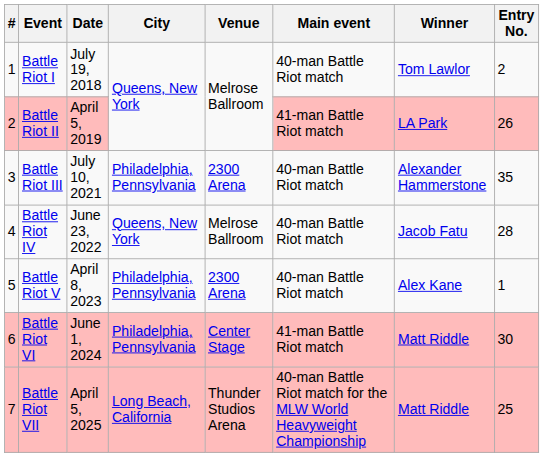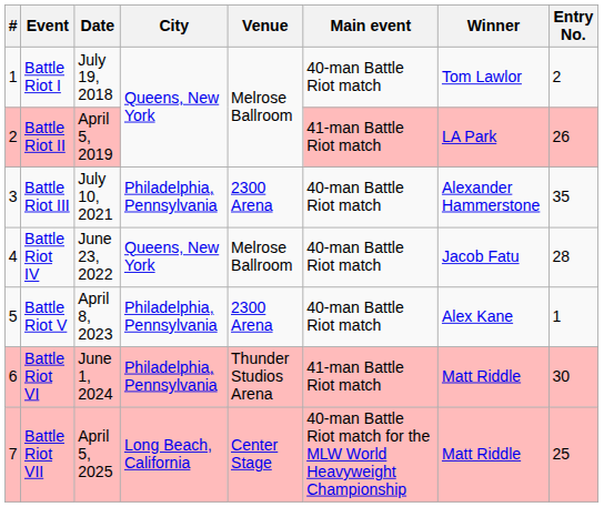Battle Riot VI | Venue: Center Stage -> Thunder Studios Arena
Battle Riot VII | Venue: Thunder Studios Arena -> Center Stage
